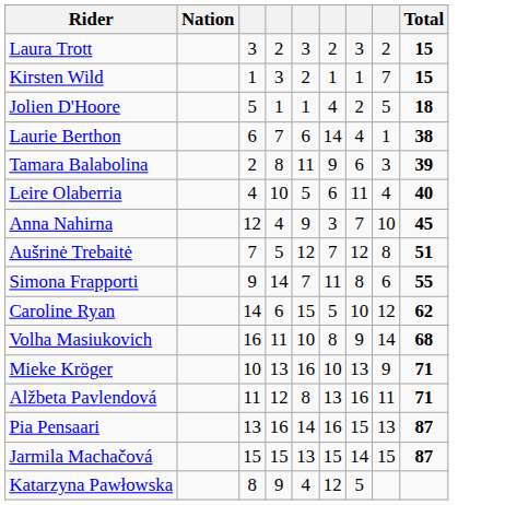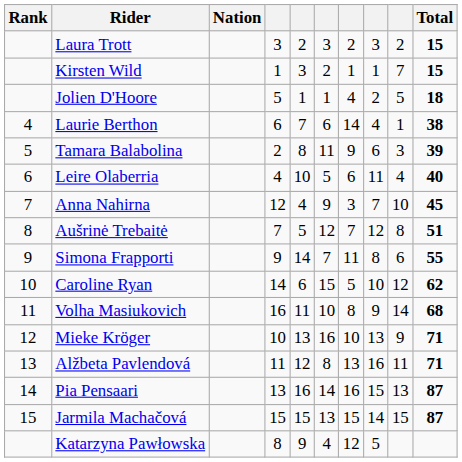+ column: Rank | 4 | 5 | 6 | 7 | 8 | 9 | 10 | 11 | 12 | 13 | 14 | 15
